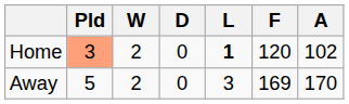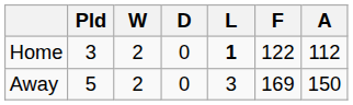Home | Pld: lightsalmon background -> no background
Home | F: 120 -> 122
Home | A: 102 -> 112
Away | A: 170 -> 150
